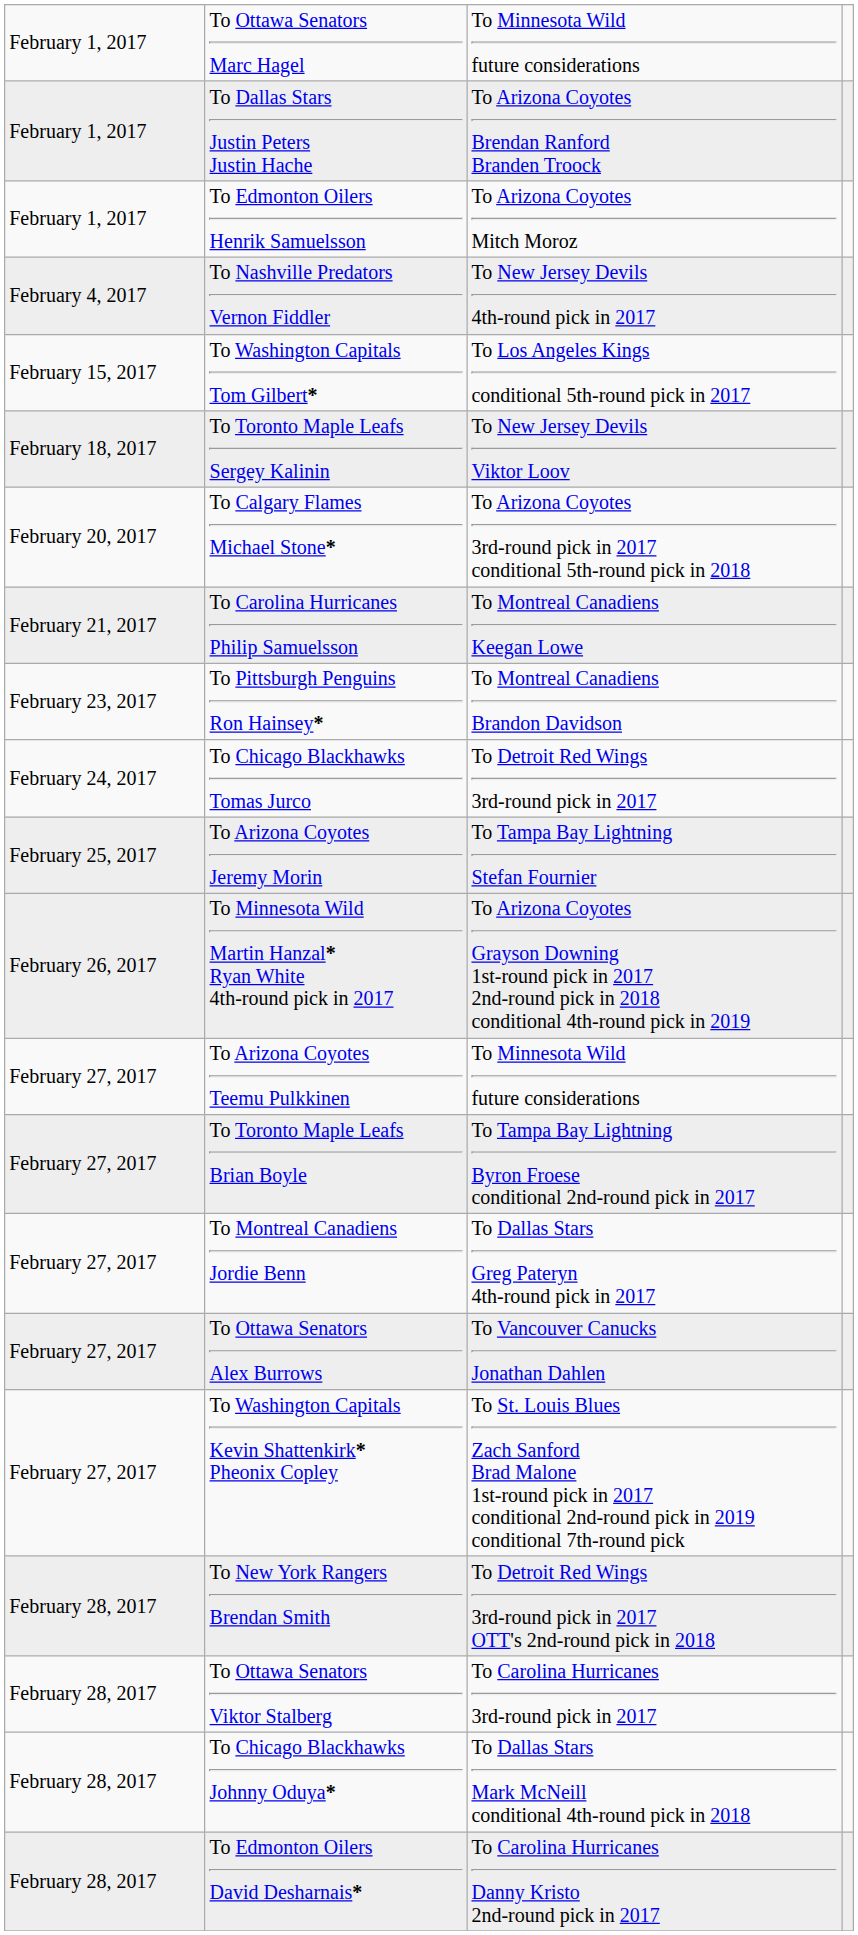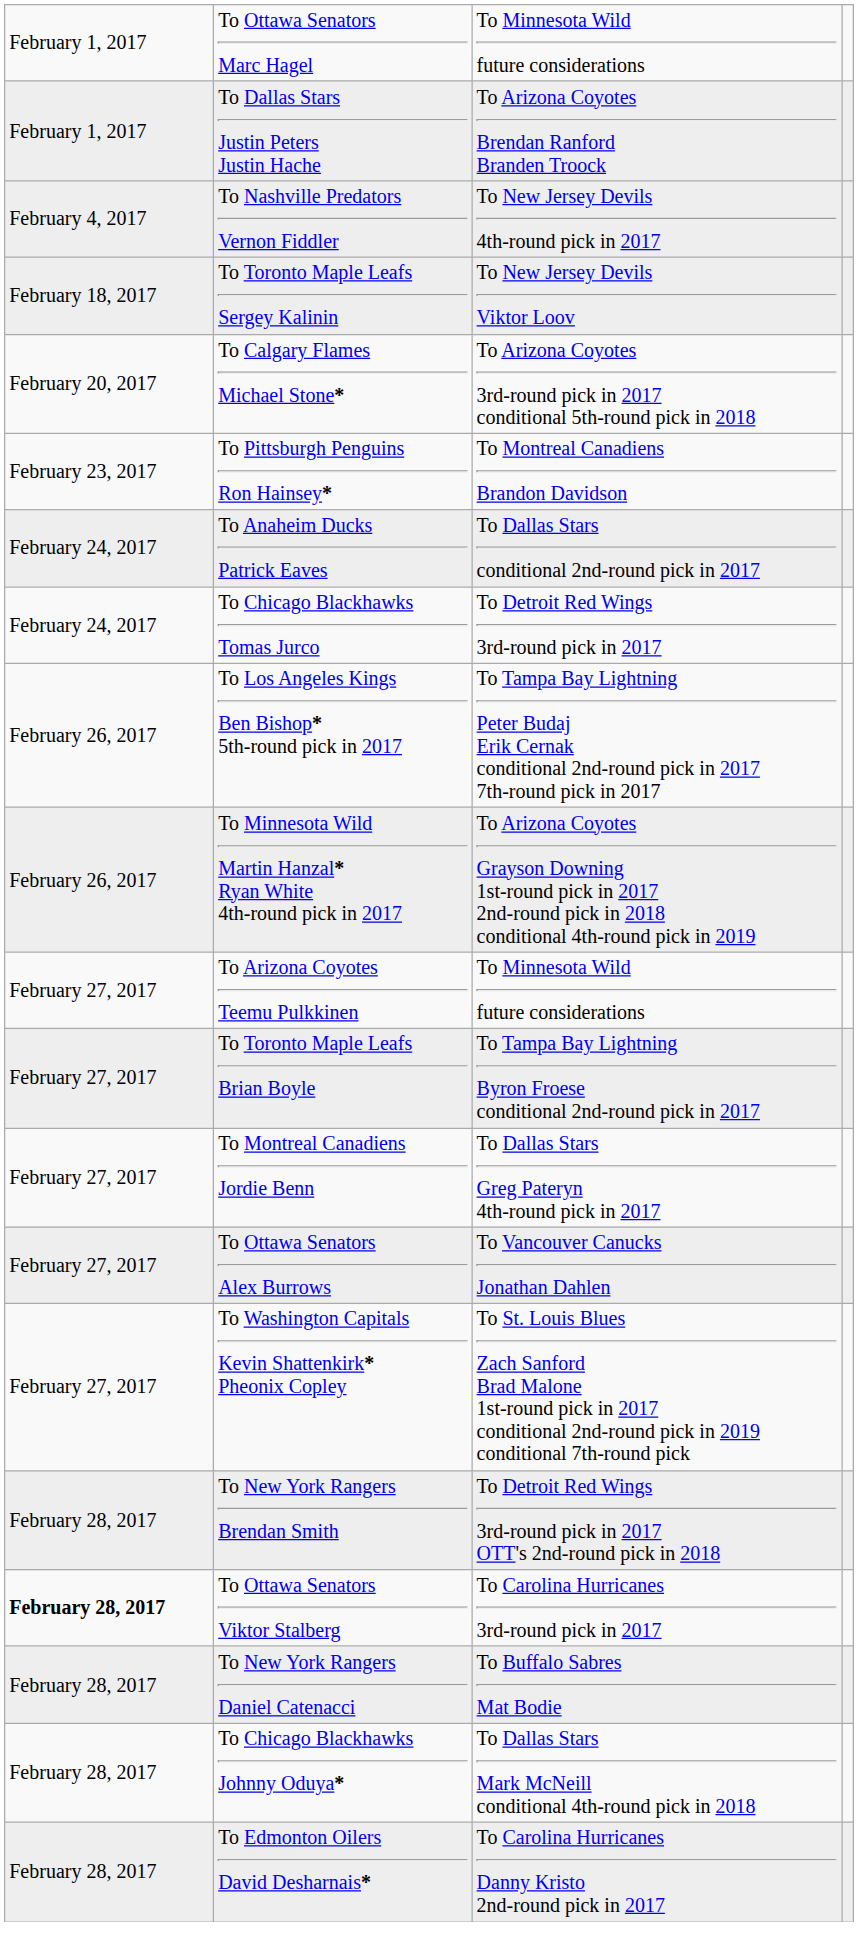- row: February 1, 2017 | To Edmonton Oilers Henrik Samuelsson | To Arizona Coyotes Mitch Moroz
- row: February 15, 2017 | To Washington Capitals Tom Gilbert* | To Los Angeles Kings conditional 5th-round pick in 2017
- row: February 21, 2017 | To Carolina Hurricanes Philip Samuelsson | To Montreal Canadiens Keegan Lowe
+ row: February 24, 2017 | To Anaheim Ducks Patrick Eaves | To Dallas Stars conditional 2nd-round pick in 2017
- row: February 25, 2017 | To Arizona Coyotes Jeremy Morin | To Tampa Bay Lightning Stefan Fournier
+ row: February 26, 2017 | To Los Angeles Kings Ben Bishop* 5th-round pick in 2017 | To Tampa Bay Lightning Peter Budaj Erik Cernak conditional 2nd-round pick in 2017 7th-round pick in 2017
To Ottawa Senators Viktor Stalberg | column 1: normal -> bold
+ row: February 28, 2017 | To New York Rangers Daniel Catenacci | To Buffalo Sabres Mat Bodie
